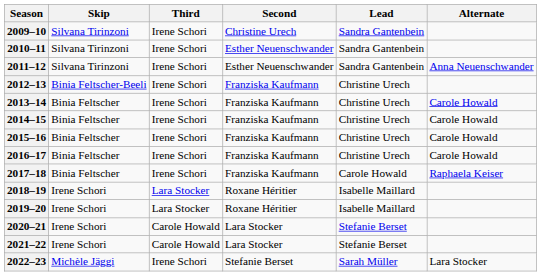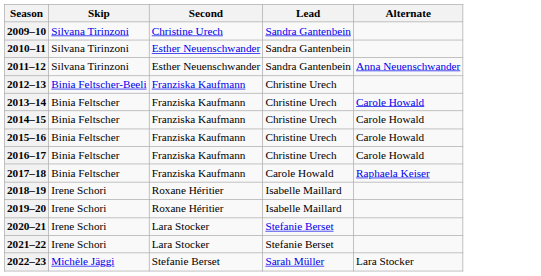- column: Third | Irene Schori | Irene Schori | Irene Schori | Irene Schori | Irene Schori | Irene Schori | Irene Schori | Irene Schori | Irene Schori | Lara Stocker | Lara Stocker | Carole Howald | Carole Howald | Irene Schori
